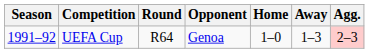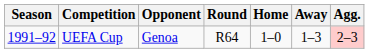columns swapped: Round <-> Opponent
